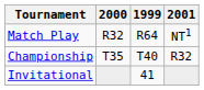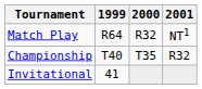columns swapped: 1999 <-> 2000
